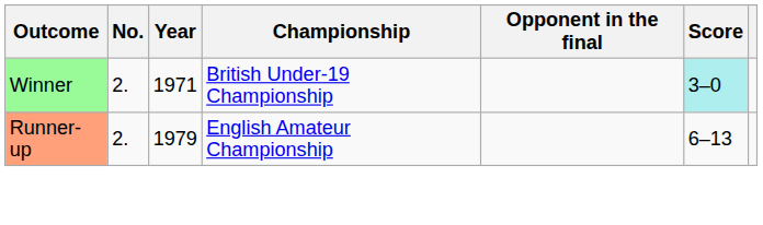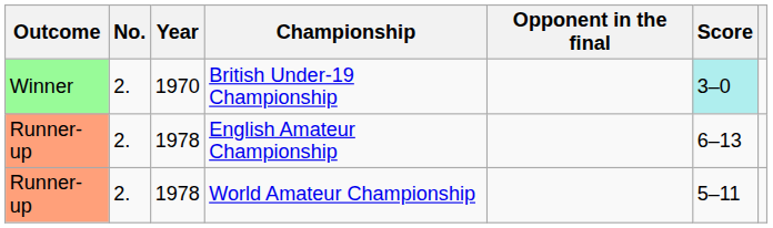British Under-19 Championship | Year: 1971 -> 1970
English Amateur Championship | Year: 1979 -> 1978
+ row: Runner-up | 2. | 1978 | World Amateur Championship | 5–11
